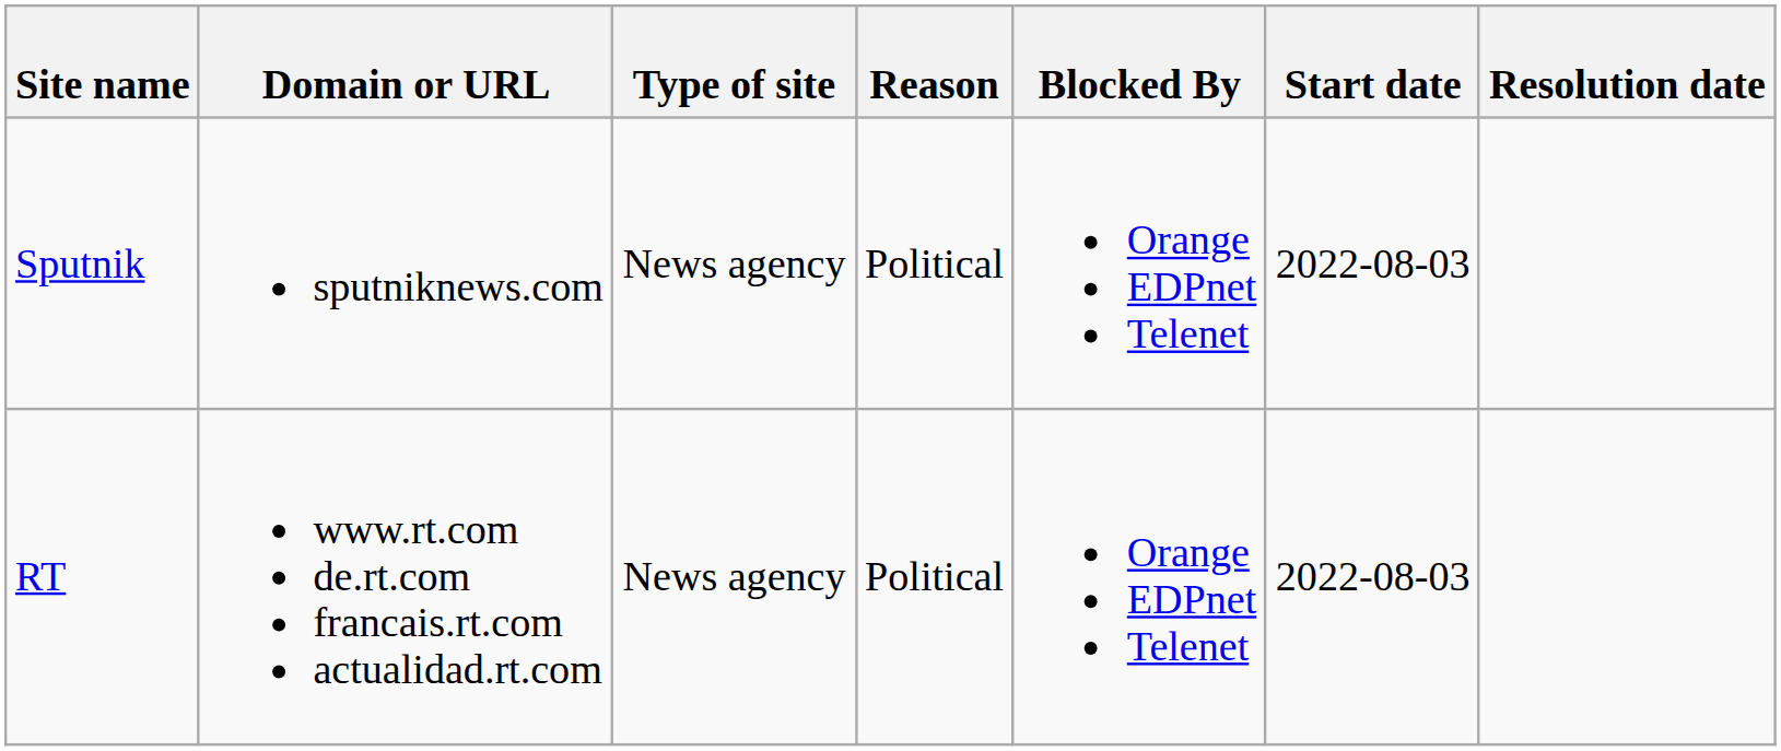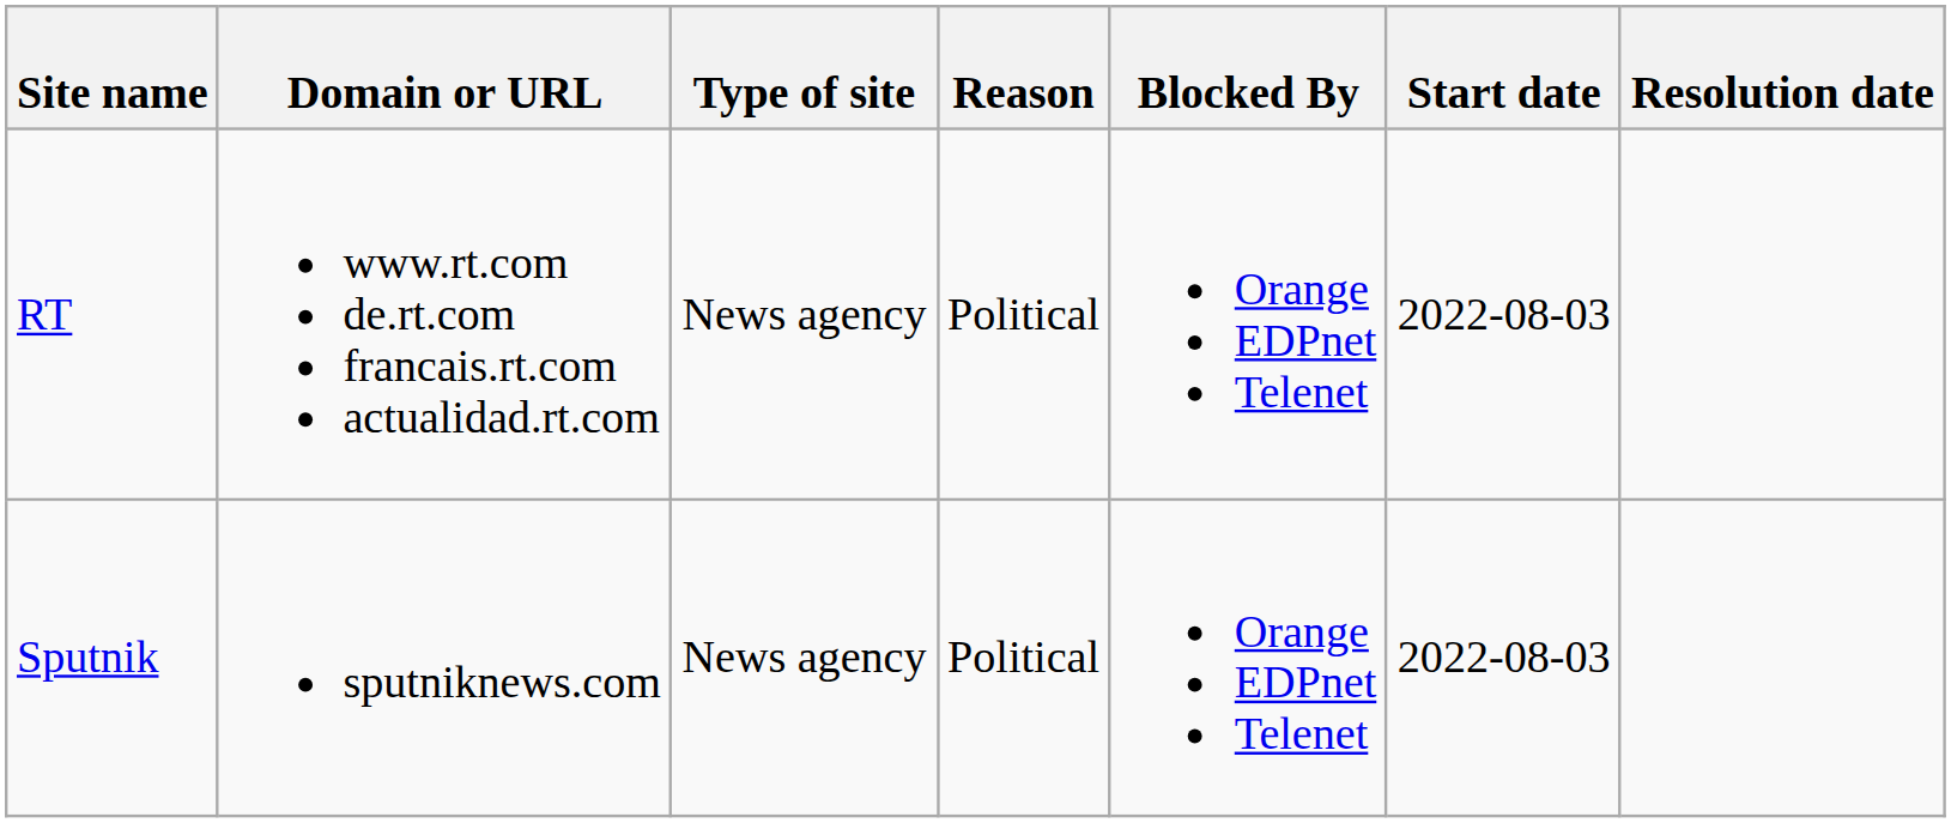rows swapped: Sputnik <-> RT
